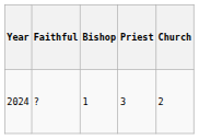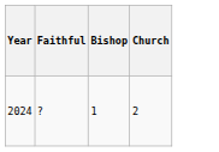- column: Priest | 3
